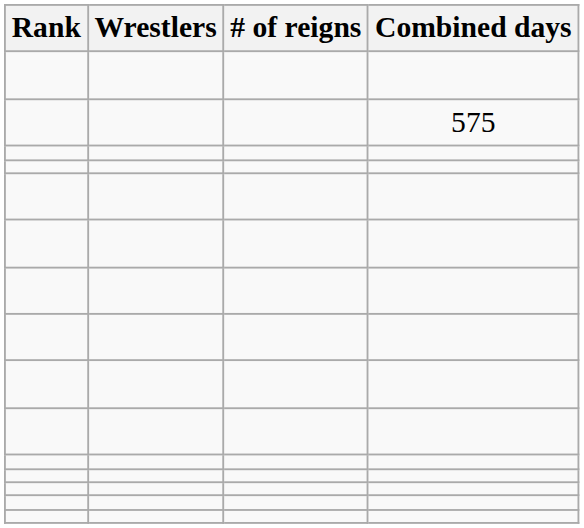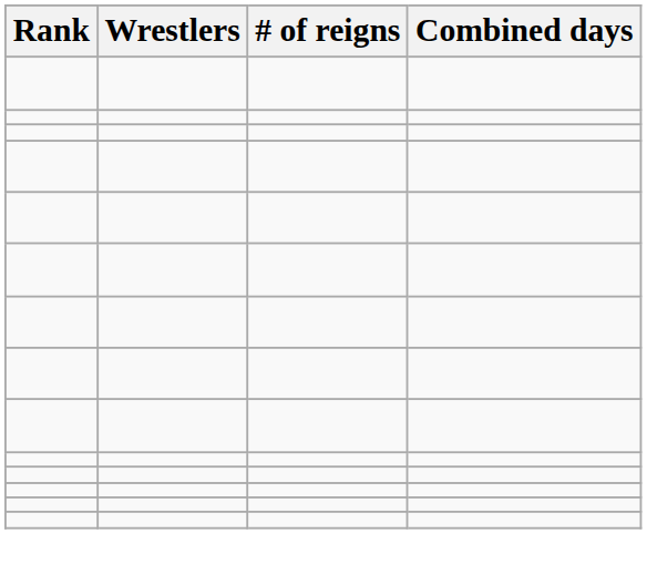- row: 575
